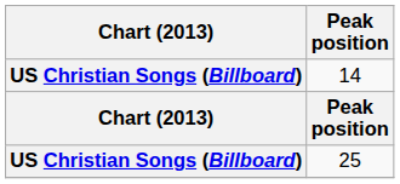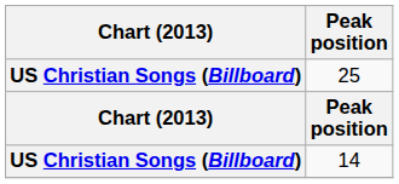rows swapped: 14 <-> 25
